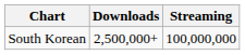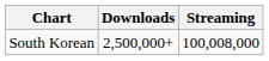South Korean | Streaming: 100,000,000 -> 100,008,000
